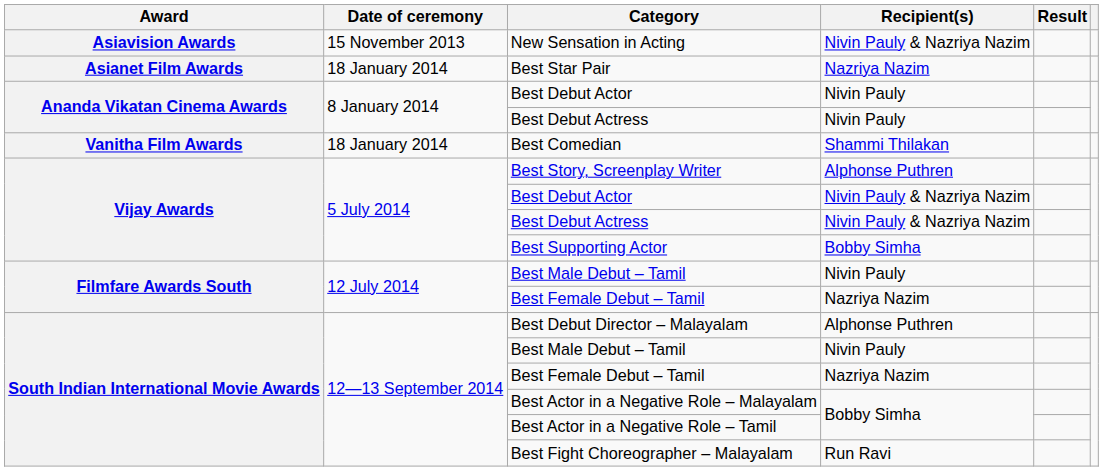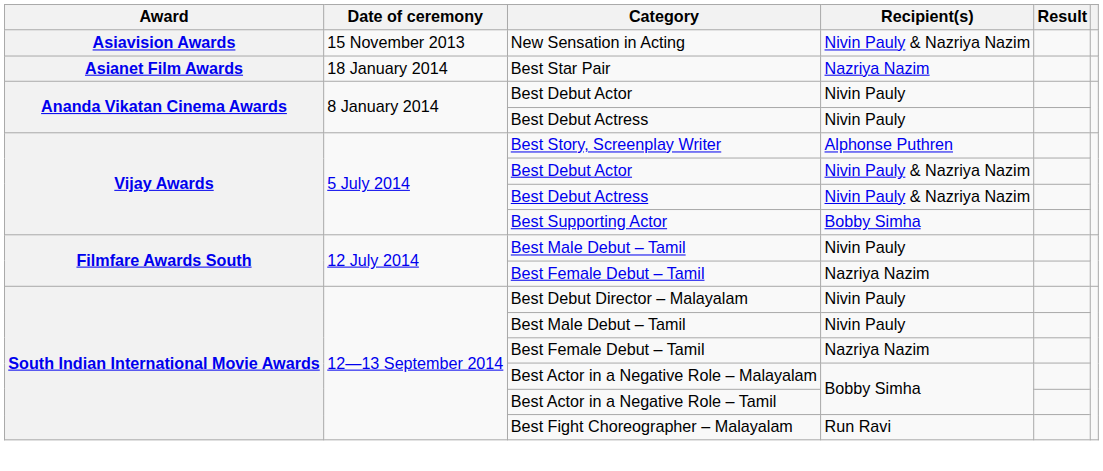- row: Vanitha Film Awards | 18 January 2014 | Best Comedian | Shammi Thilakan
Best Debut Director – Malayalam | Recipient(s): Alphonse Puthren -> Nivin Pauly
